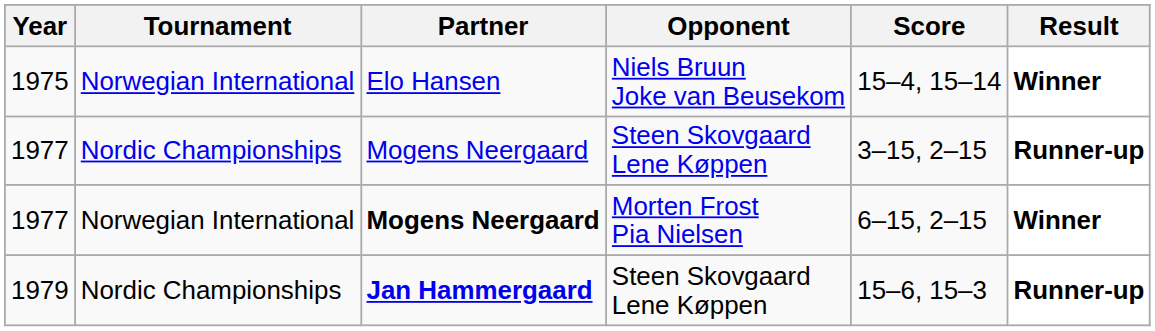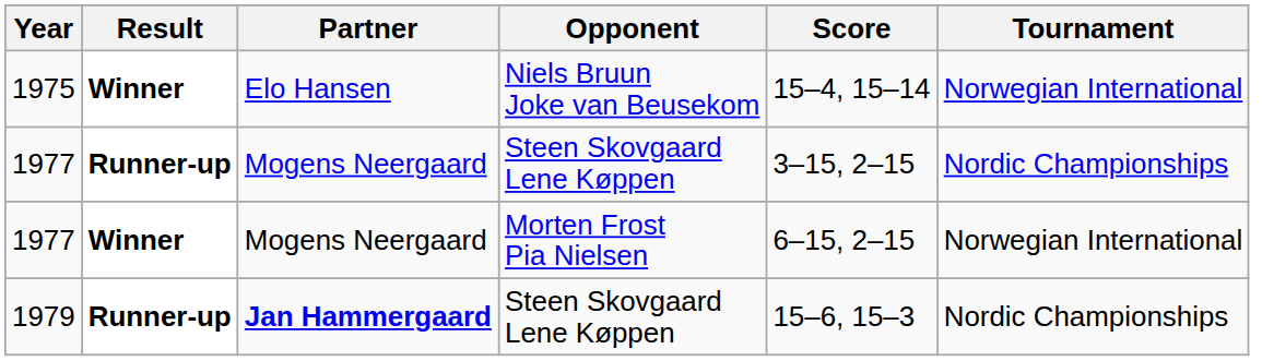columns swapped: Tournament <-> Result
1977 / Morten Frost Pia Nielsen | Partner: bold -> normal
